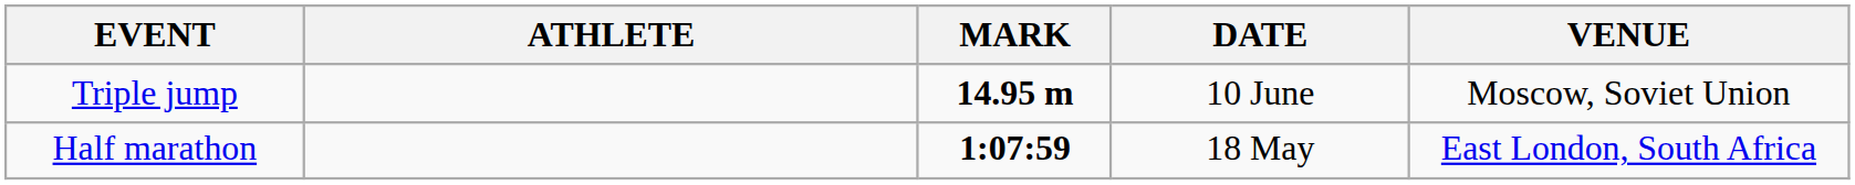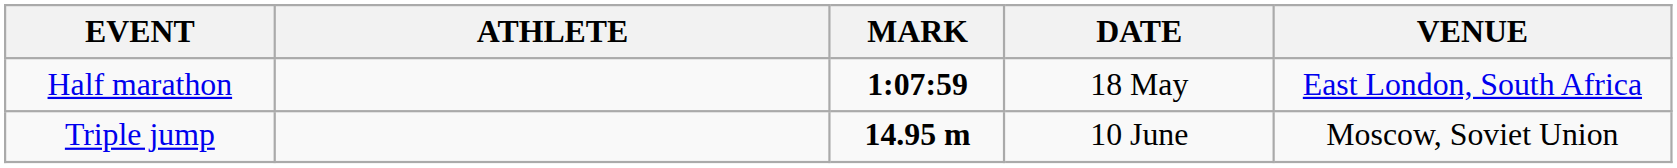rows swapped: Triple jump <-> Half marathon
